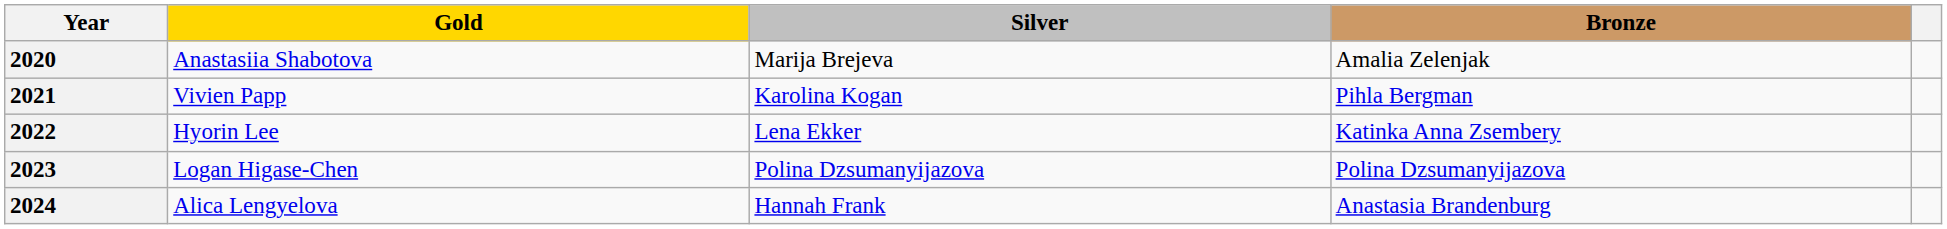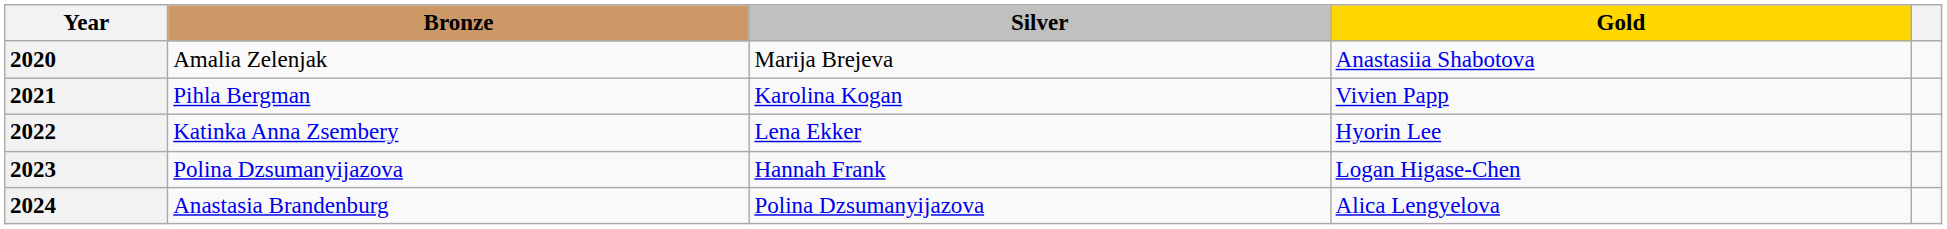columns swapped: Gold <-> Bronze
2023 | Silver: Polina Dzsumanyijazova -> Hannah Frank
2024 | Silver: Hannah Frank -> Polina Dzsumanyijazova
